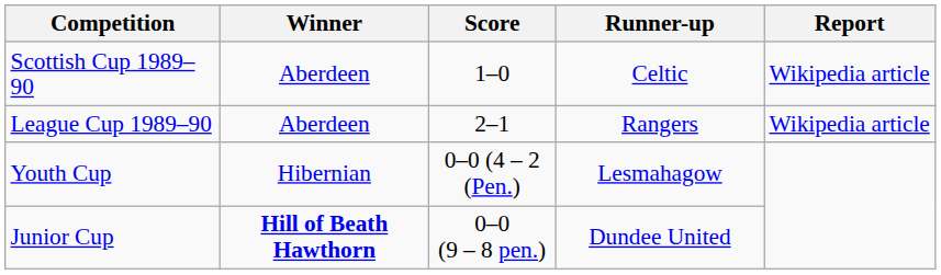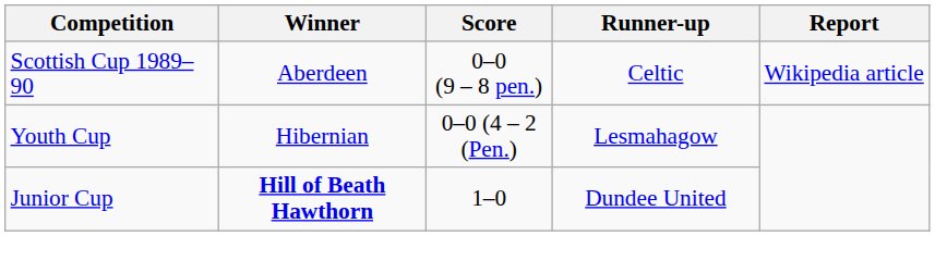Scottish Cup 1989–90 | Score: 1–0 -> 0–0 (9 – 8 pen.)
- row: League Cup 1989–90 | Aberdeen | 2–1 | Rangers | Wikipedia article
Junior Cup | Score: 0–0 (9 – 8 pen.) -> 1–0
